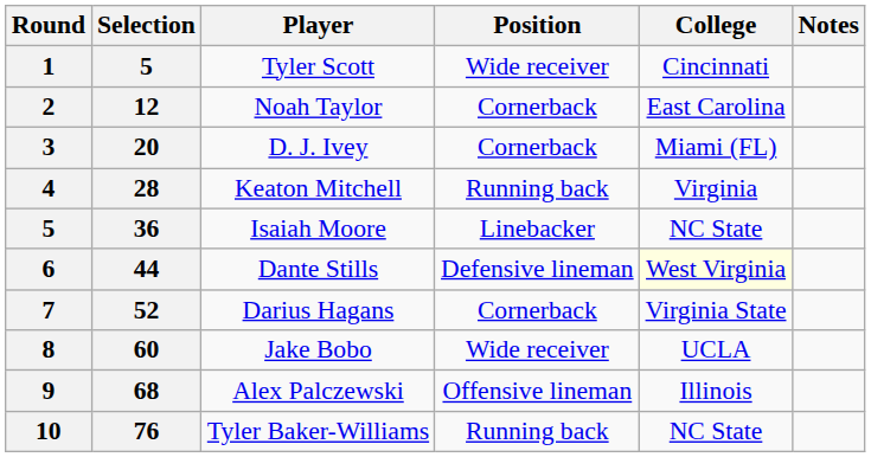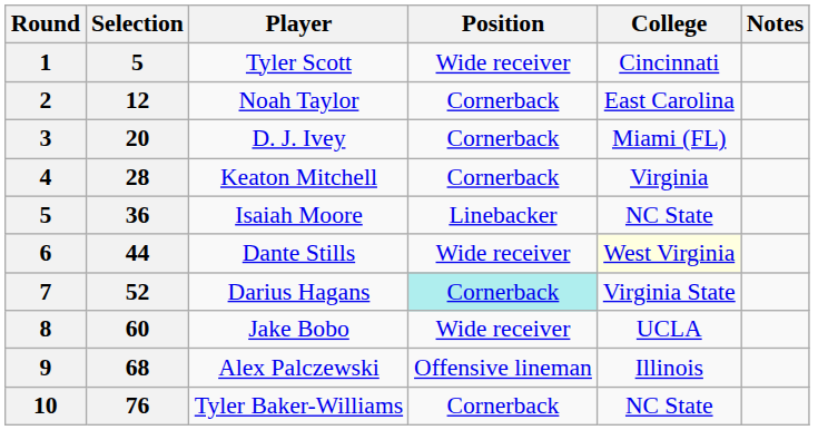Keaton Mitchell | Position: Running back -> Cornerback
Dante Stills | Position: Defensive lineman -> Wide receiver
Darius Hagans | Position: no background -> paleturquoise background
Tyler Baker-Williams | Position: Running back -> Cornerback
